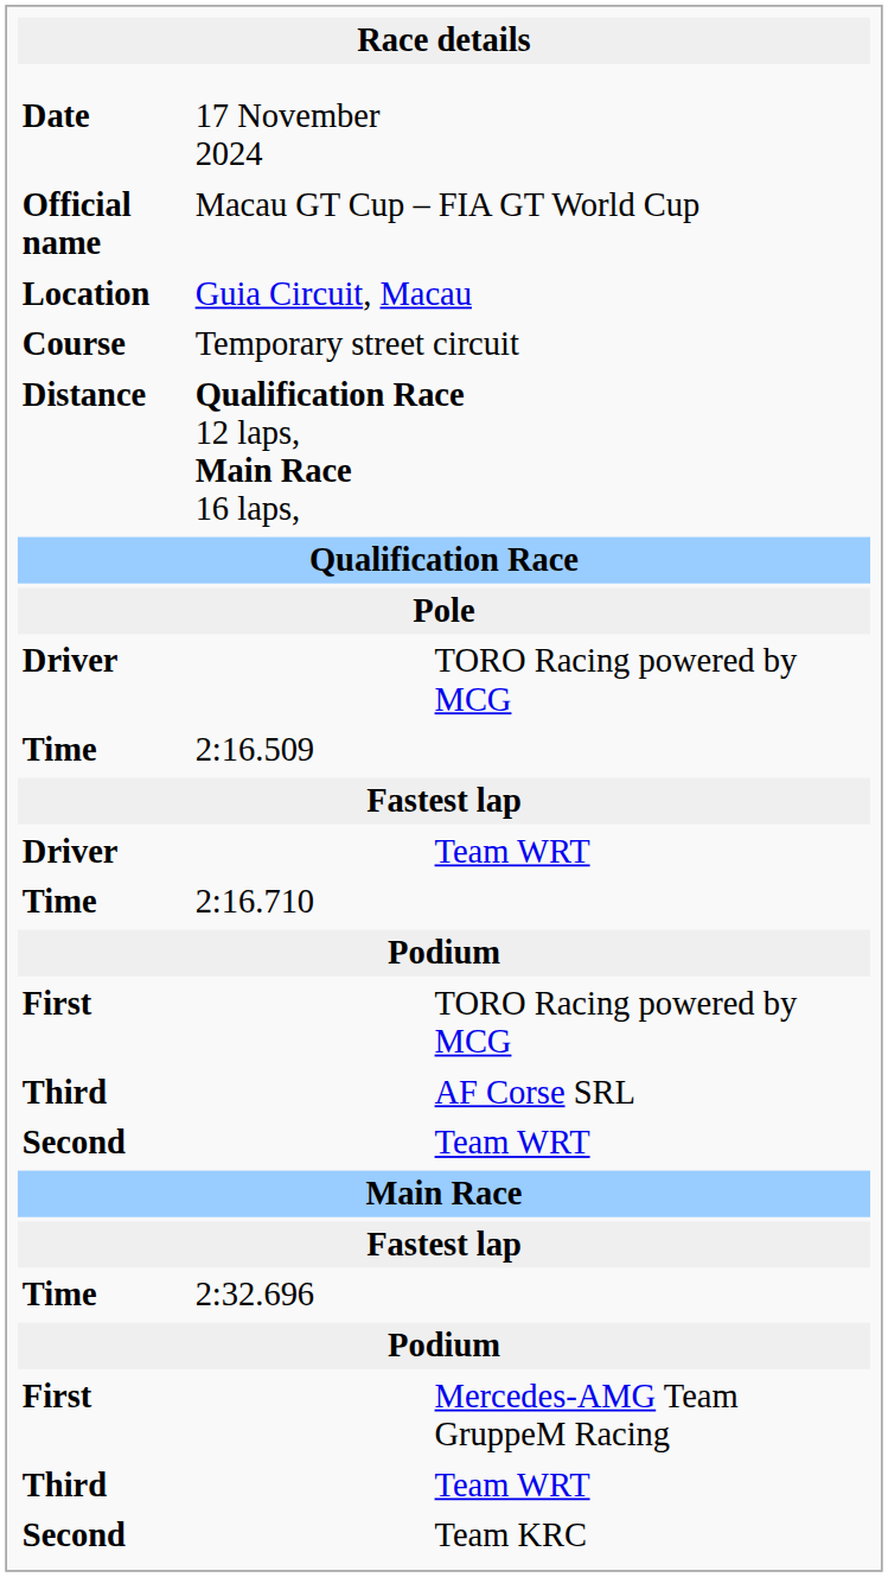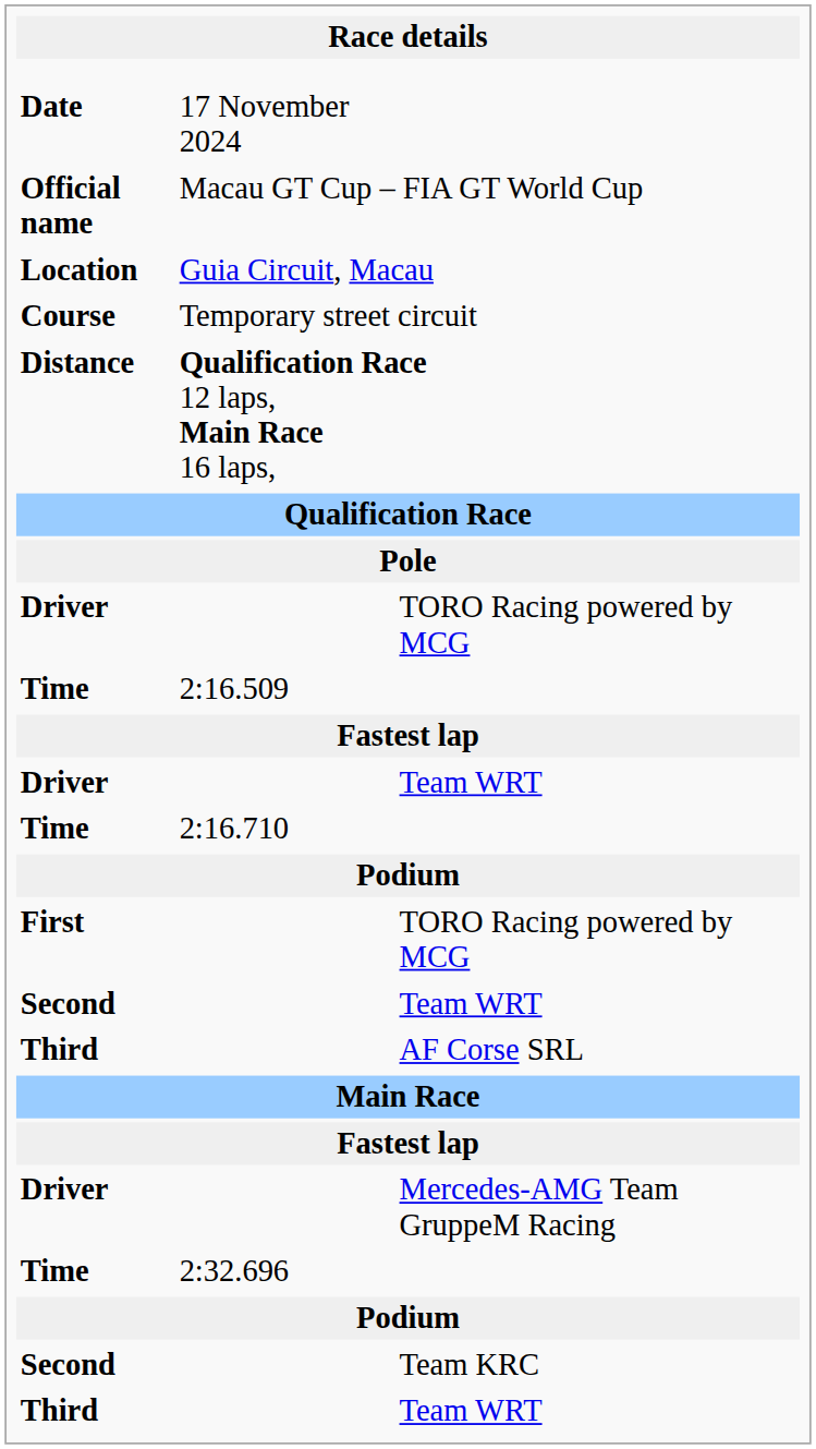rows swapped: Second / Team WRT <-> AF Corse SRL
+ row: Driver | Mercedes-AMG Team GruppeM Racing
- row: First | Mercedes-AMG Team GruppeM Racing
rows swapped: Team KRC <-> Third / Team WRT
